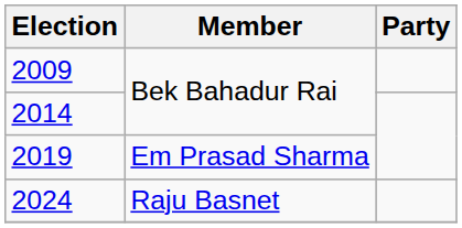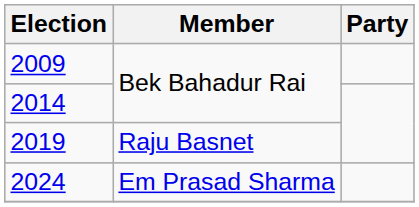2019 | Member: Em Prasad Sharma -> Raju Basnet
2024 | Member: Raju Basnet -> Em Prasad Sharma
